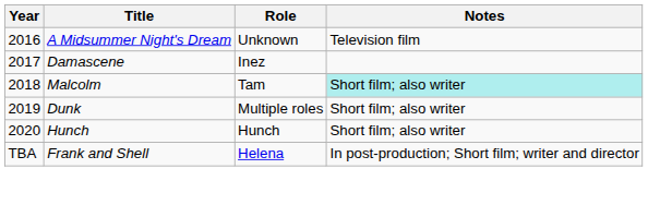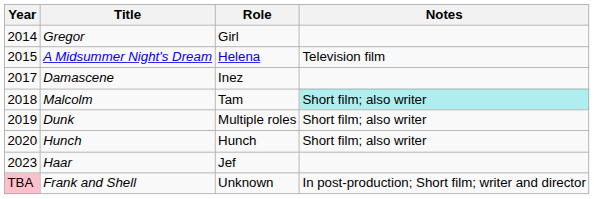+ row: 2014 | Gregor | Girl
A Midsummer Night's Dream | Year: 2016 -> 2015
A Midsummer Night's Dream | Role: Unknown -> Helena
+ row: 2023 | Haar | Jef
Frank and Shell | Year: no background -> pink background
Frank and Shell | Role: Helena -> Unknown
